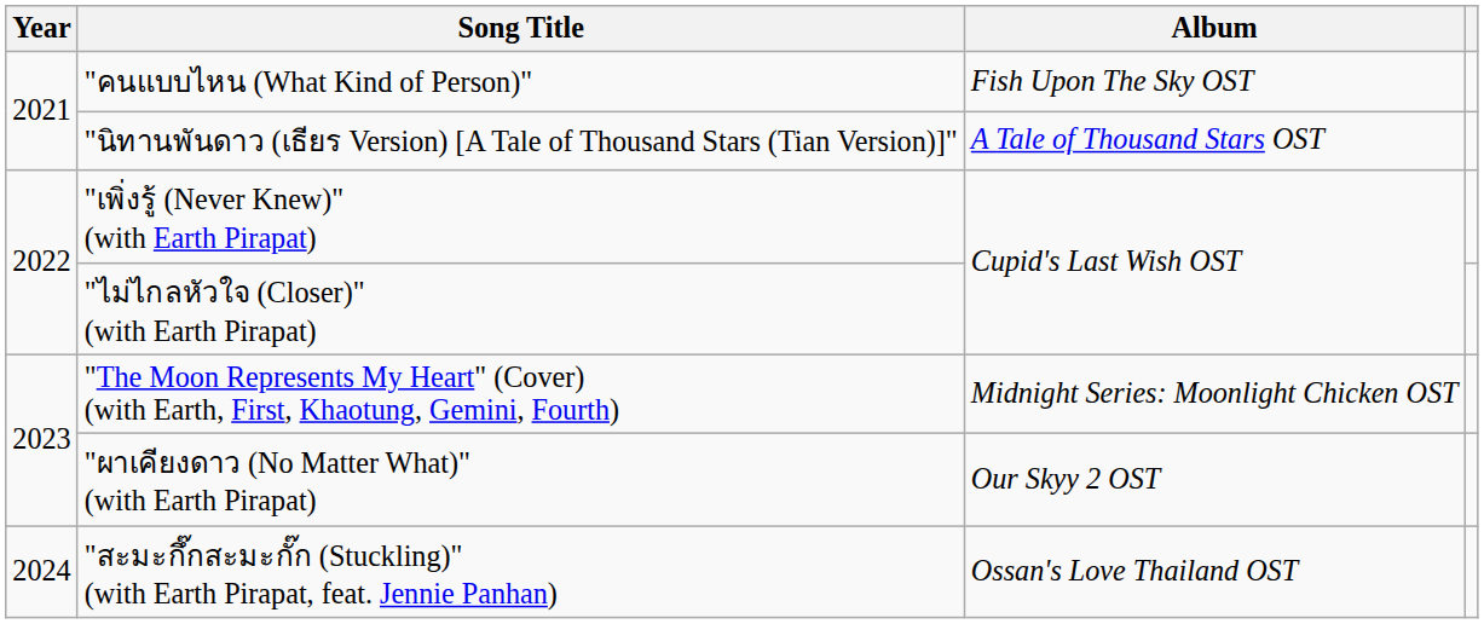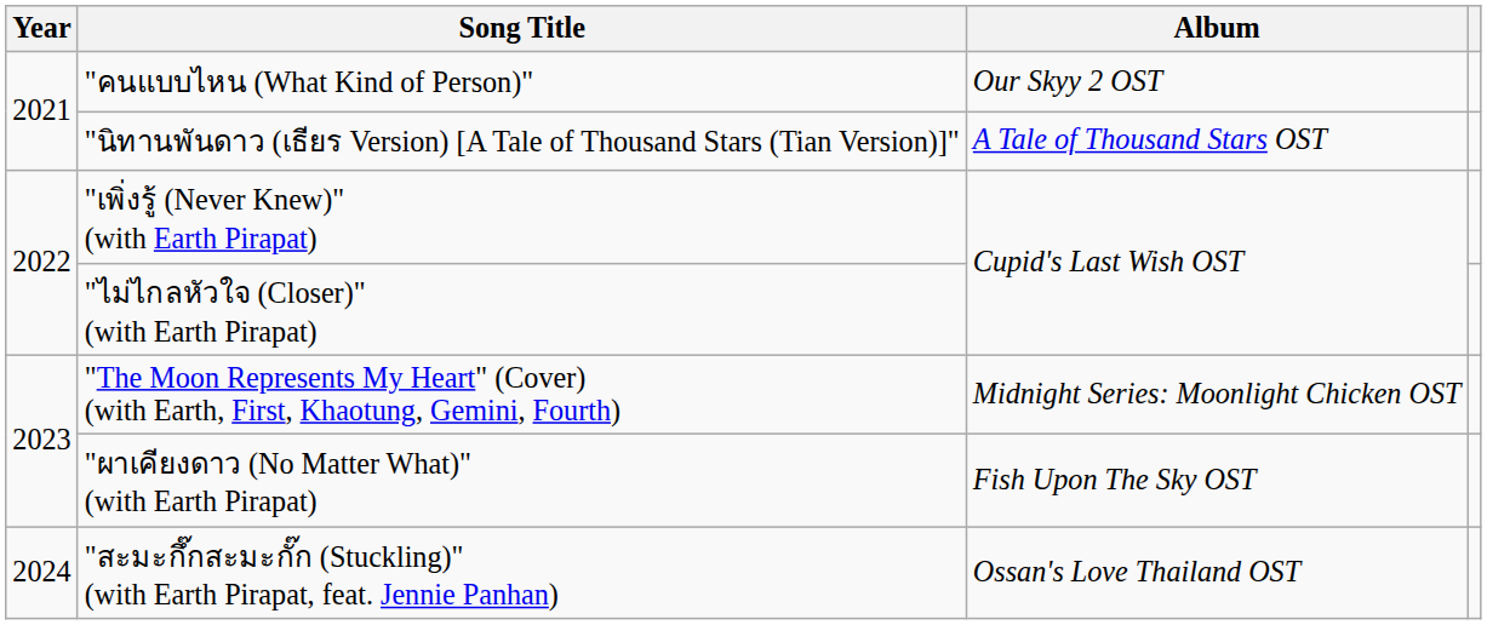"คนแบบไหน (What Kind of Person)" | Album: Fish Upon The Sky OST -> Our Skyy 2 OST
"ผาเคียงดาว (No Matter What)" (with Earth Pirapat) | Album: Our Skyy 2 OST -> Fish Upon The Sky OST
